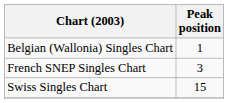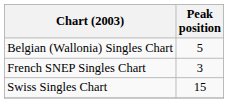Belgian (Wallonia) Singles Chart | Peak position: 1 -> 5
